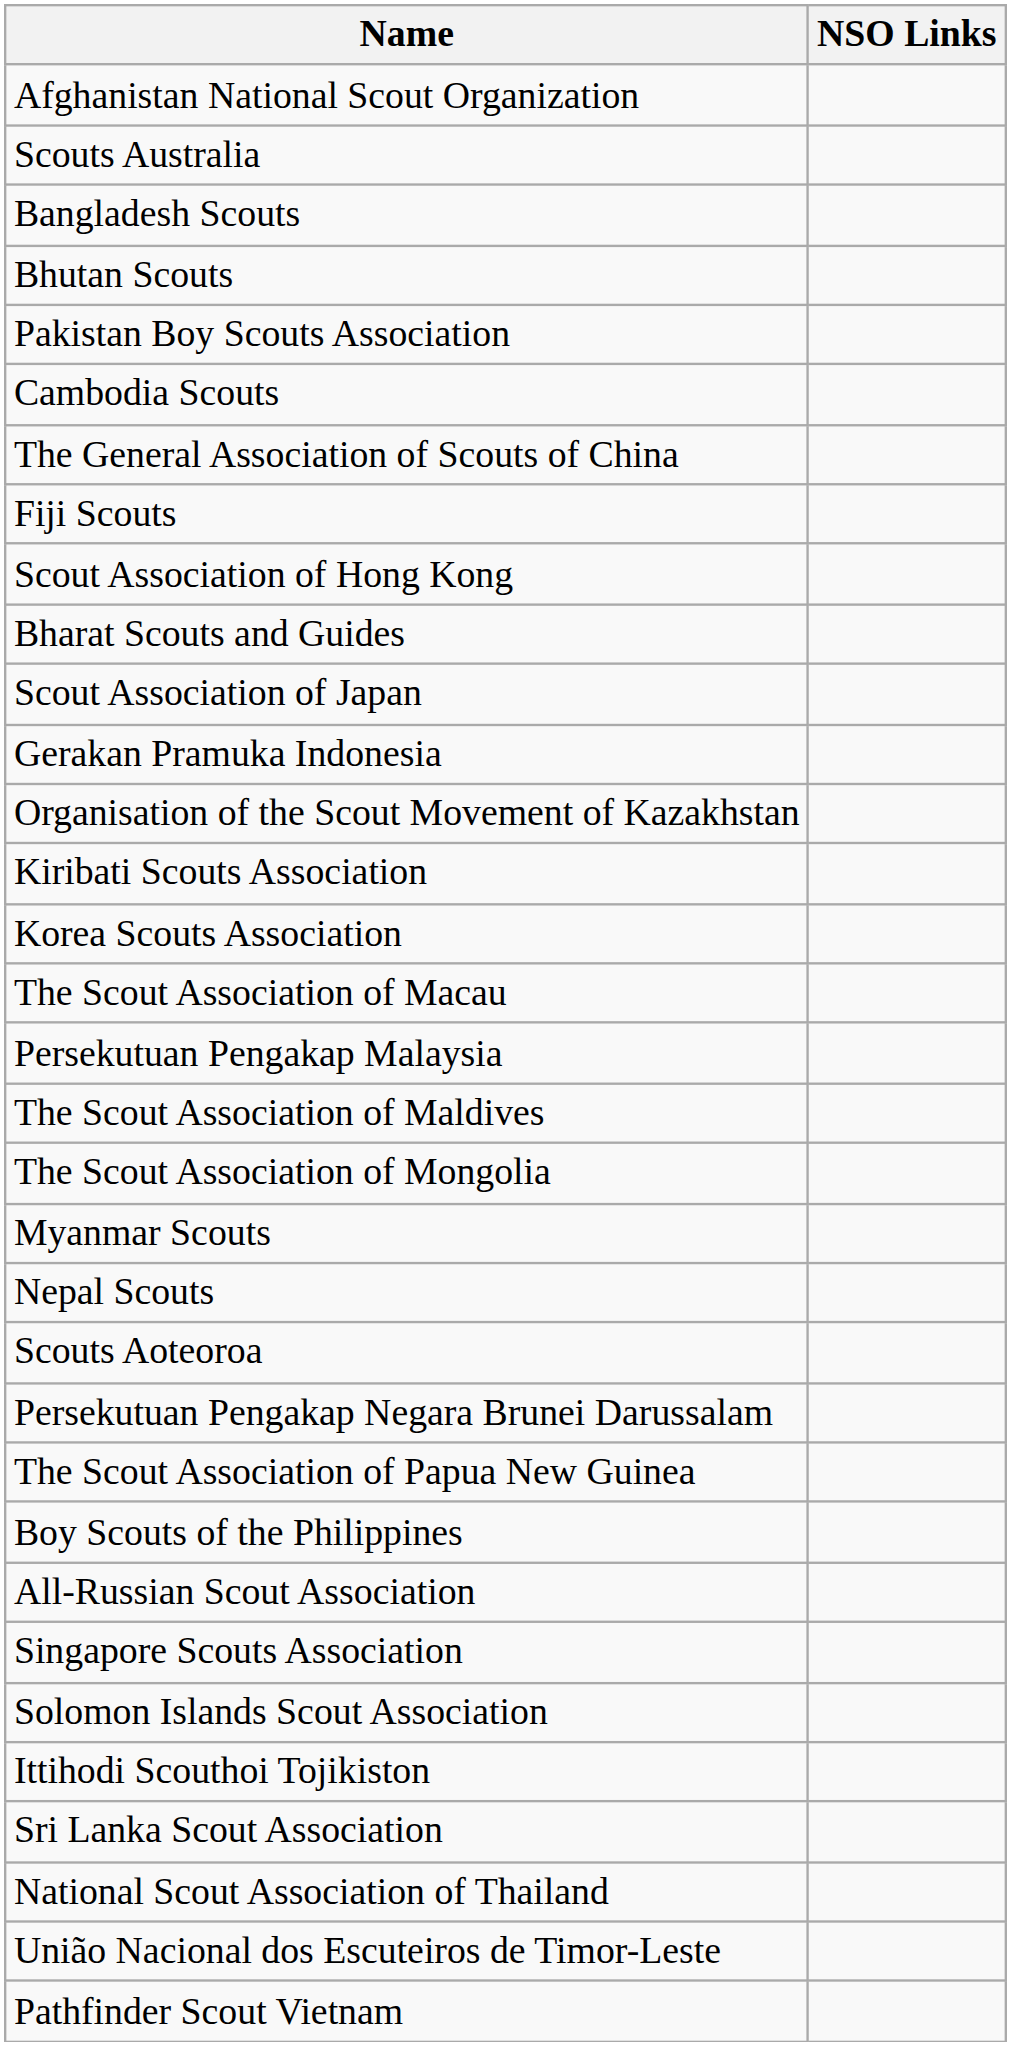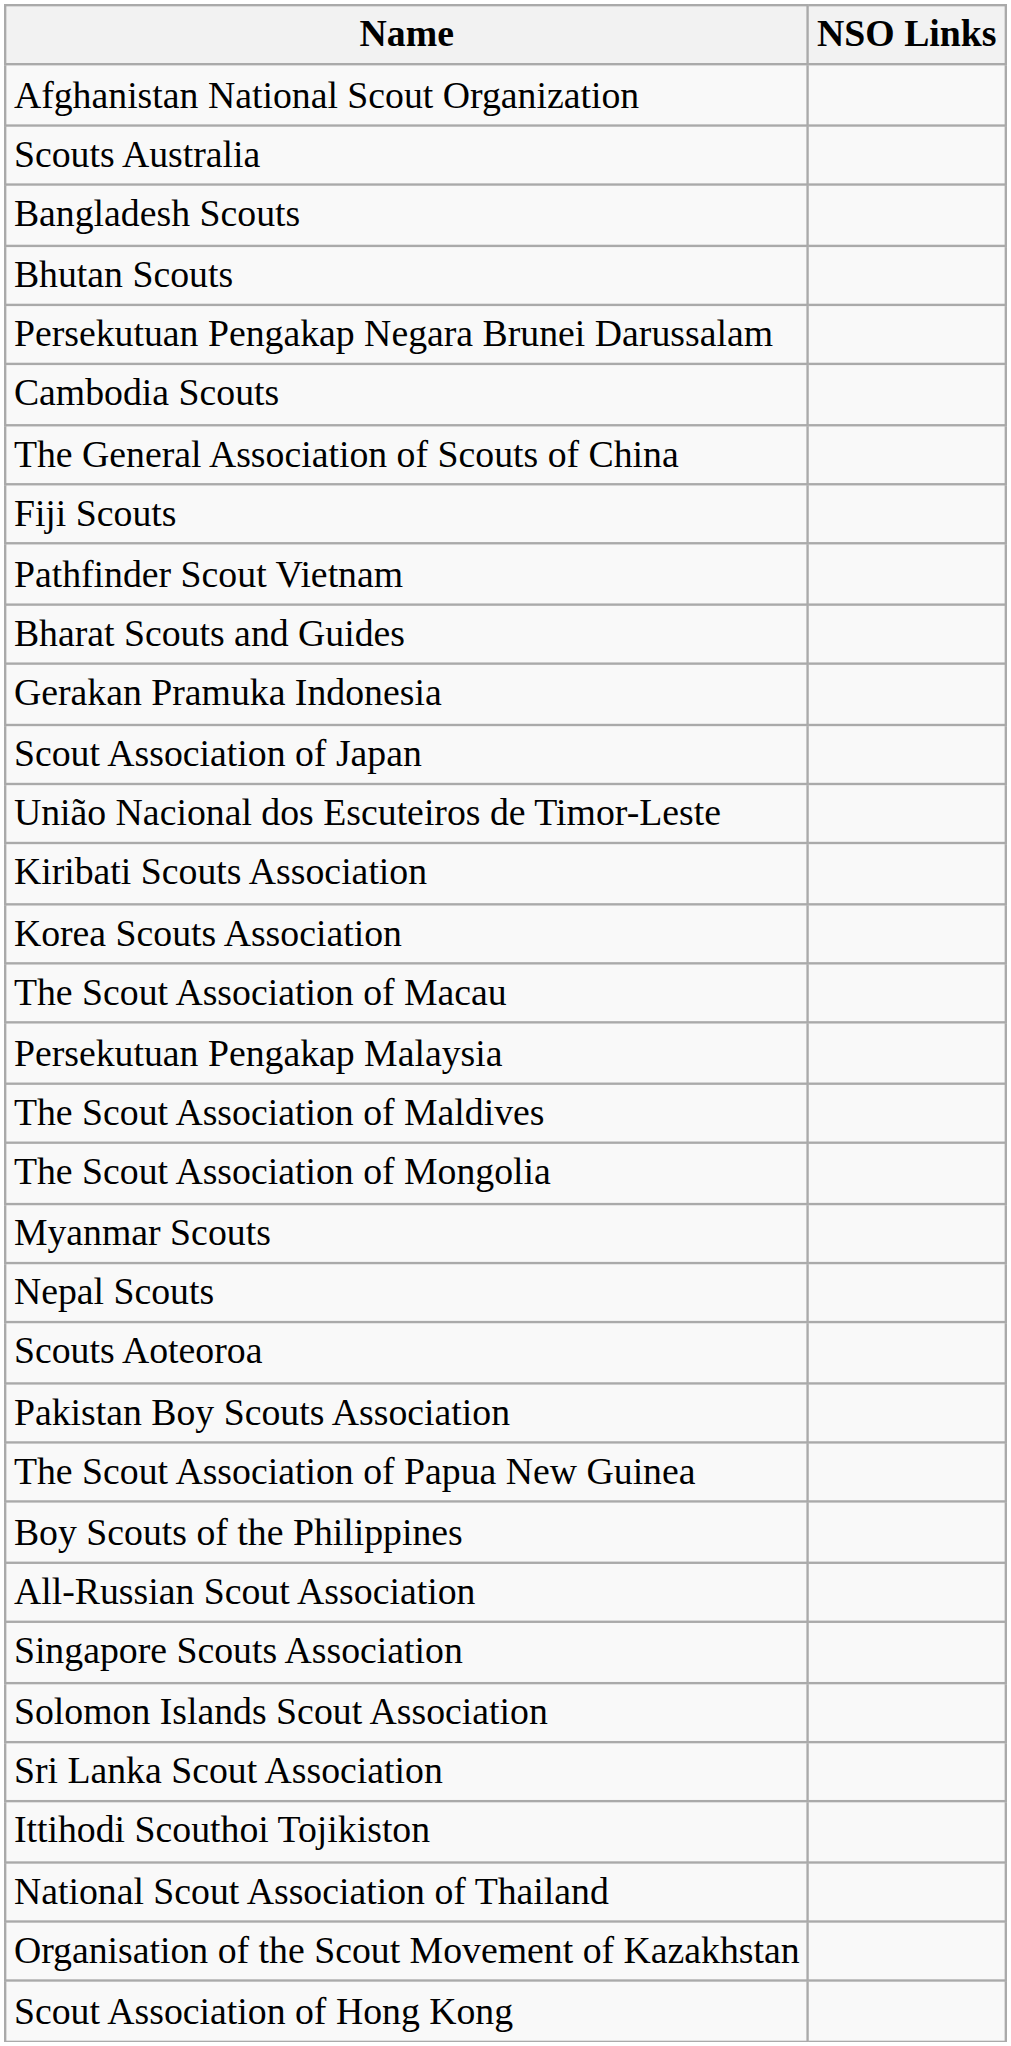rows swapped: Persekutuan Pengakap Negara Brunei Darussalam <-> Pakistan Boy Scouts Association
rows swapped: Scout Association of Hong Kong <-> Pathfinder Scout Vietnam
rows swapped: Gerakan Pramuka Indonesia <-> Scout Association of Japan
rows swapped: Organisation of the Scout Movement of Kazakhstan <-> União Nacional dos Escuteiros de Timor-Leste
rows swapped: Sri Lanka Scout Association <-> Ittihodi Scouthoi Tojikiston
